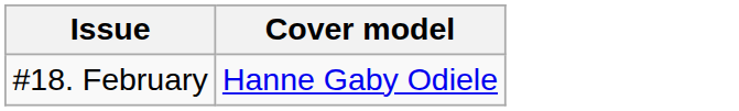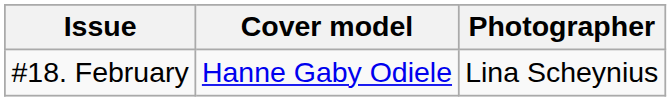+ column: Photographer | Lina Scheynius
